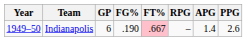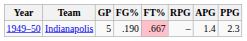Indianapolis | GP: 6 -> 5
Indianapolis | PPG: 2.6 -> 2.3
